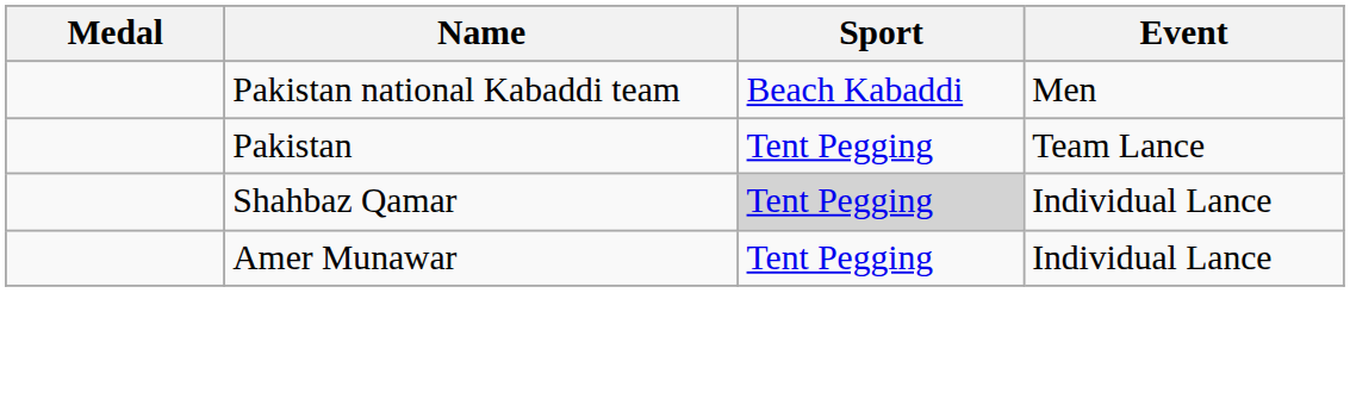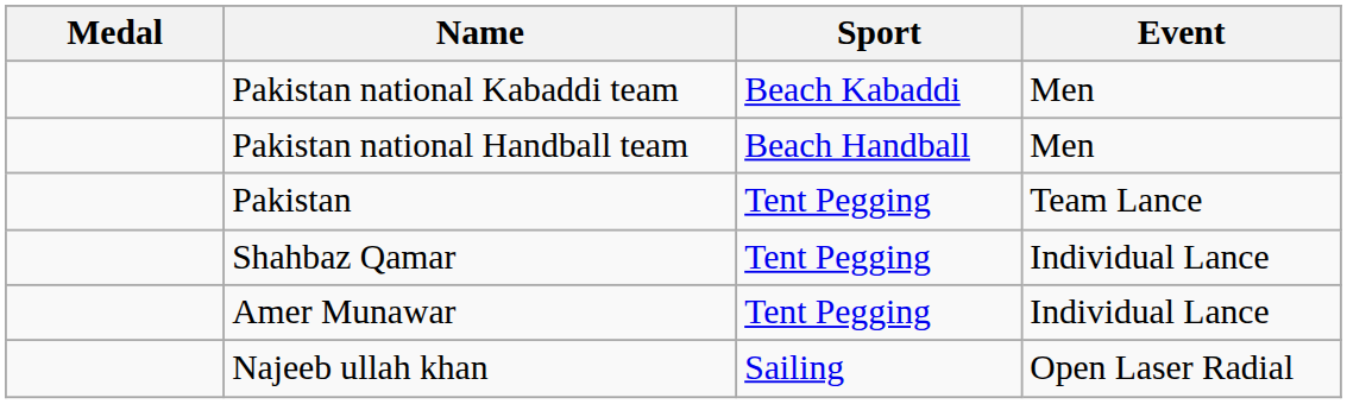+ row: Pakistan national Handball team | Beach Handball | Men
Shahbaz Qamar | Sport: lightgrey background -> no background
+ row: Najeeb ullah khan | Sailing | Open Laser Radial
